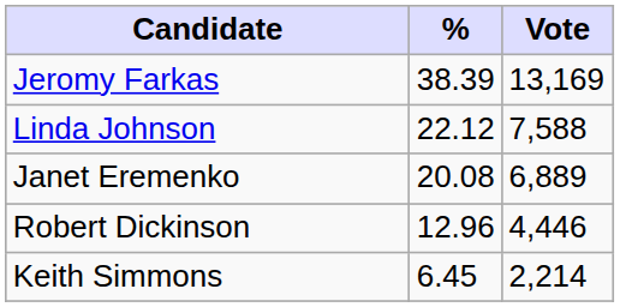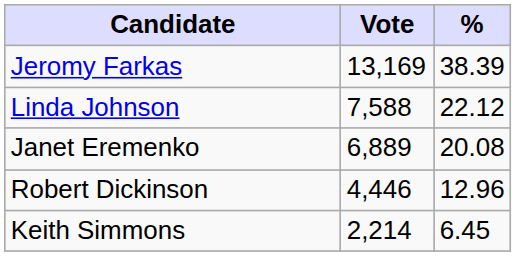columns swapped: Vote <-> %
